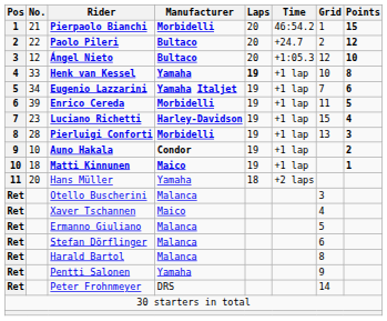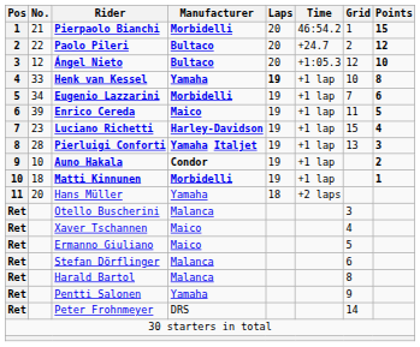Eugenio Lazzarini | Manufacturer: Yamaha Italjet -> Morbidelli
Enrico Cereda | Manufacturer: Morbidelli -> Maico
Pierluigi Conforti | Manufacturer: Morbidelli -> Yamaha Italjet
Matti Kinnunen | Manufacturer: Maico -> Morbidelli
Ermanno Giuliano | Manufacturer: Malanca -> Maico
